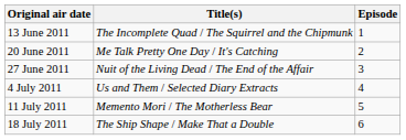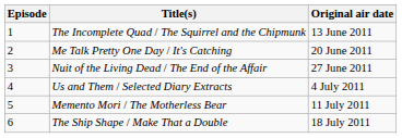columns swapped: Episode <-> Original air date
